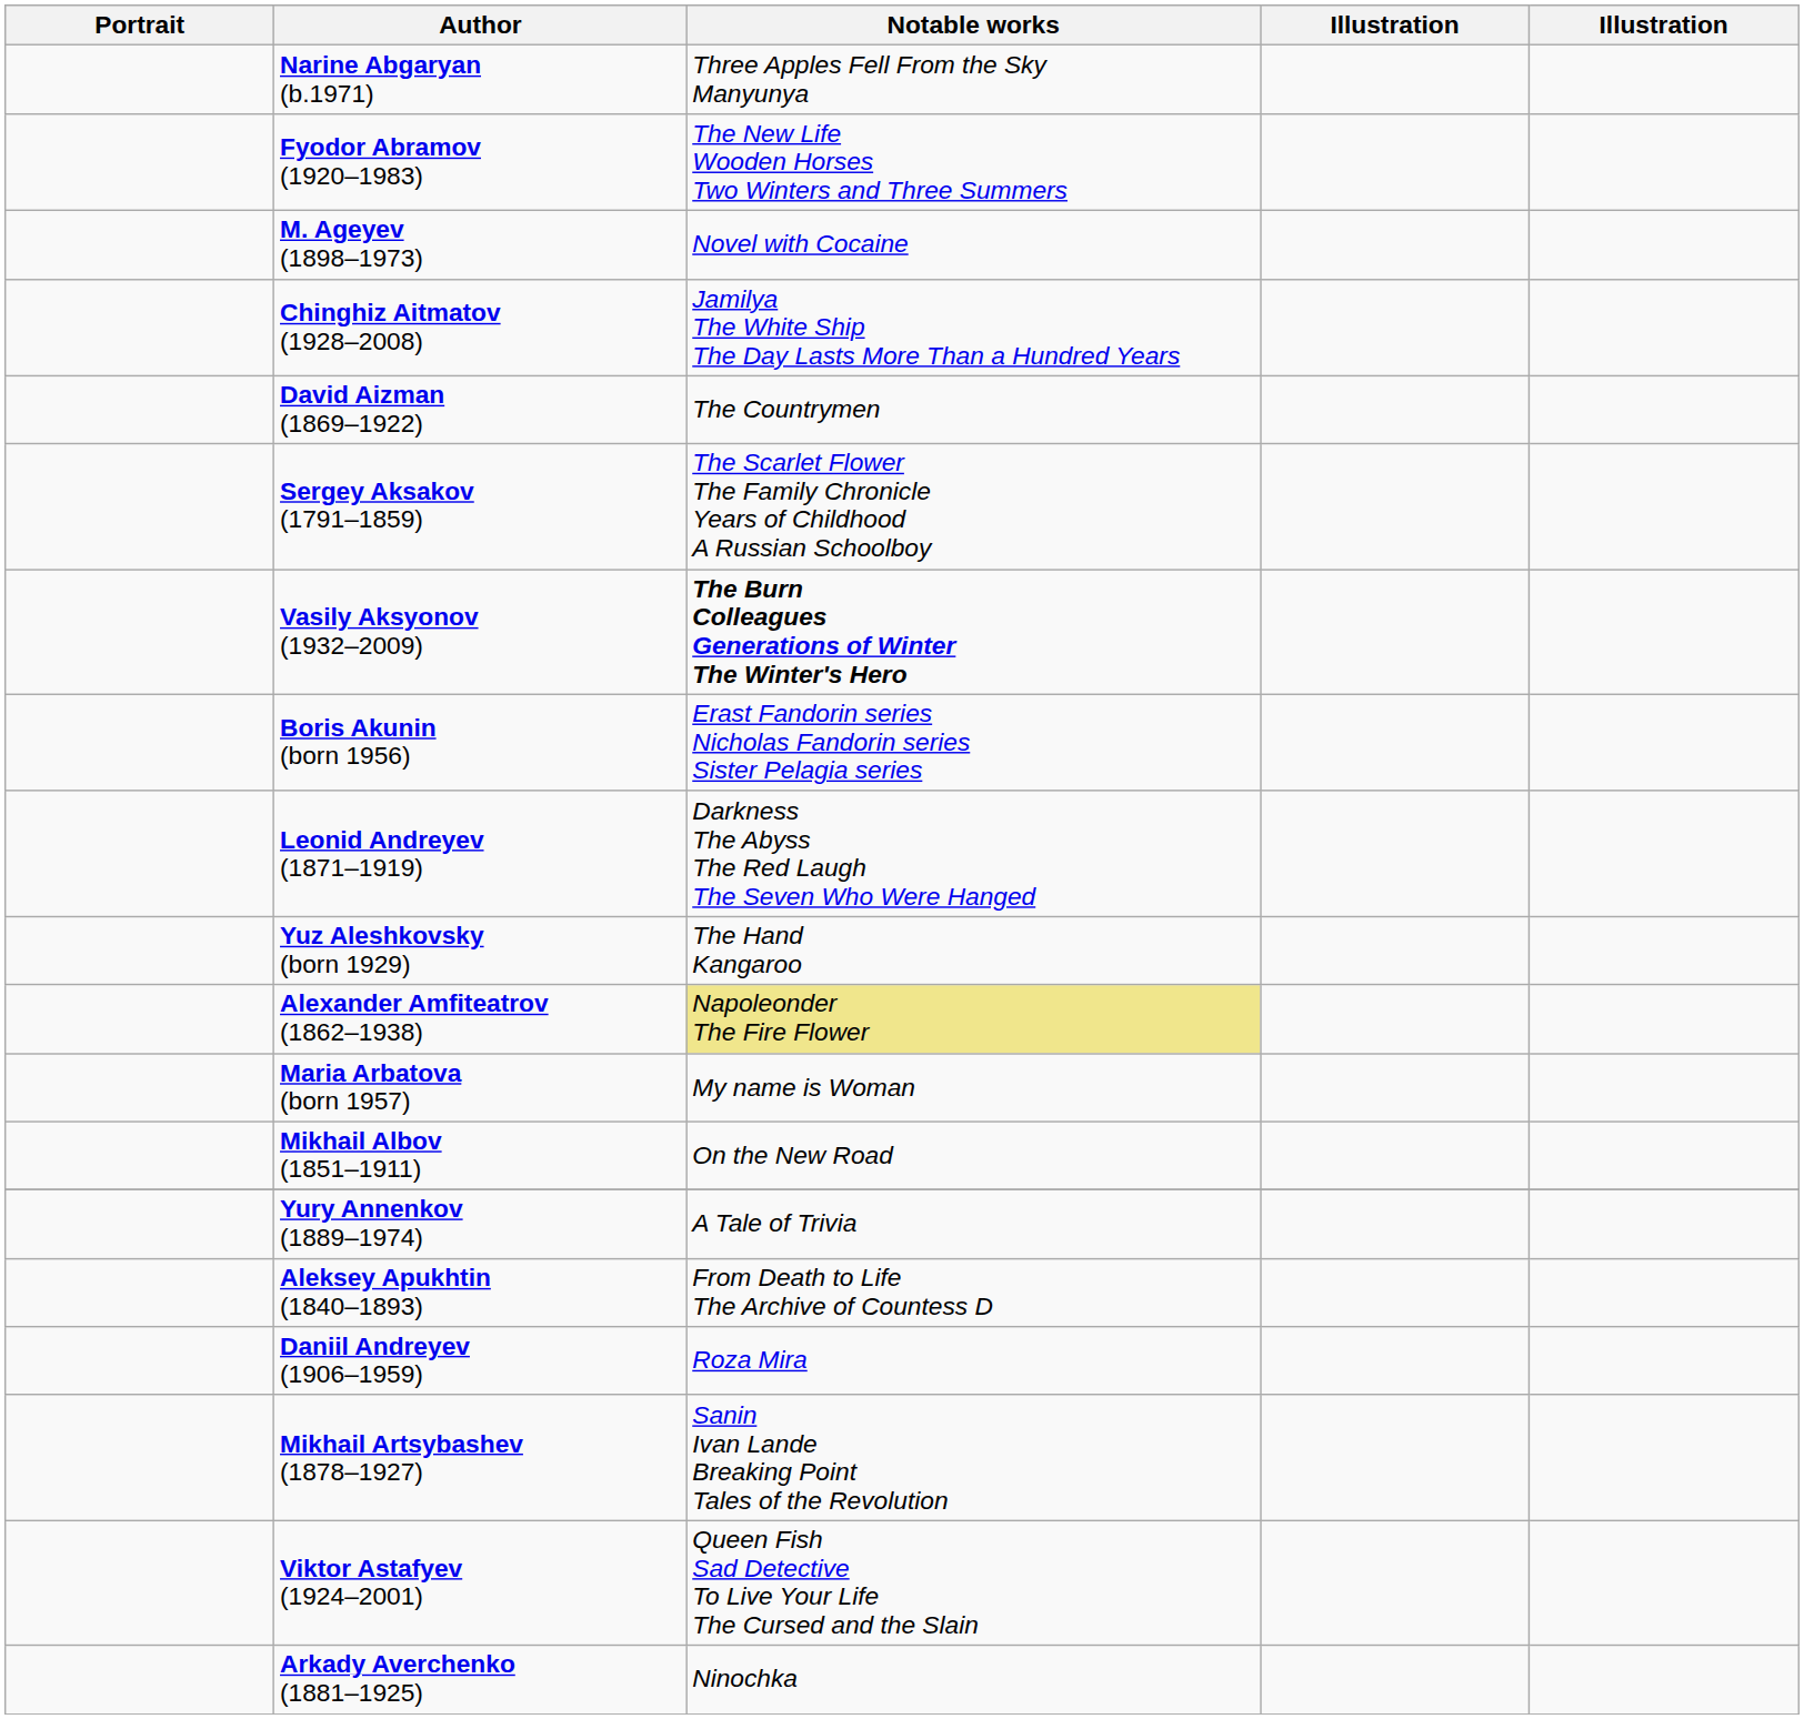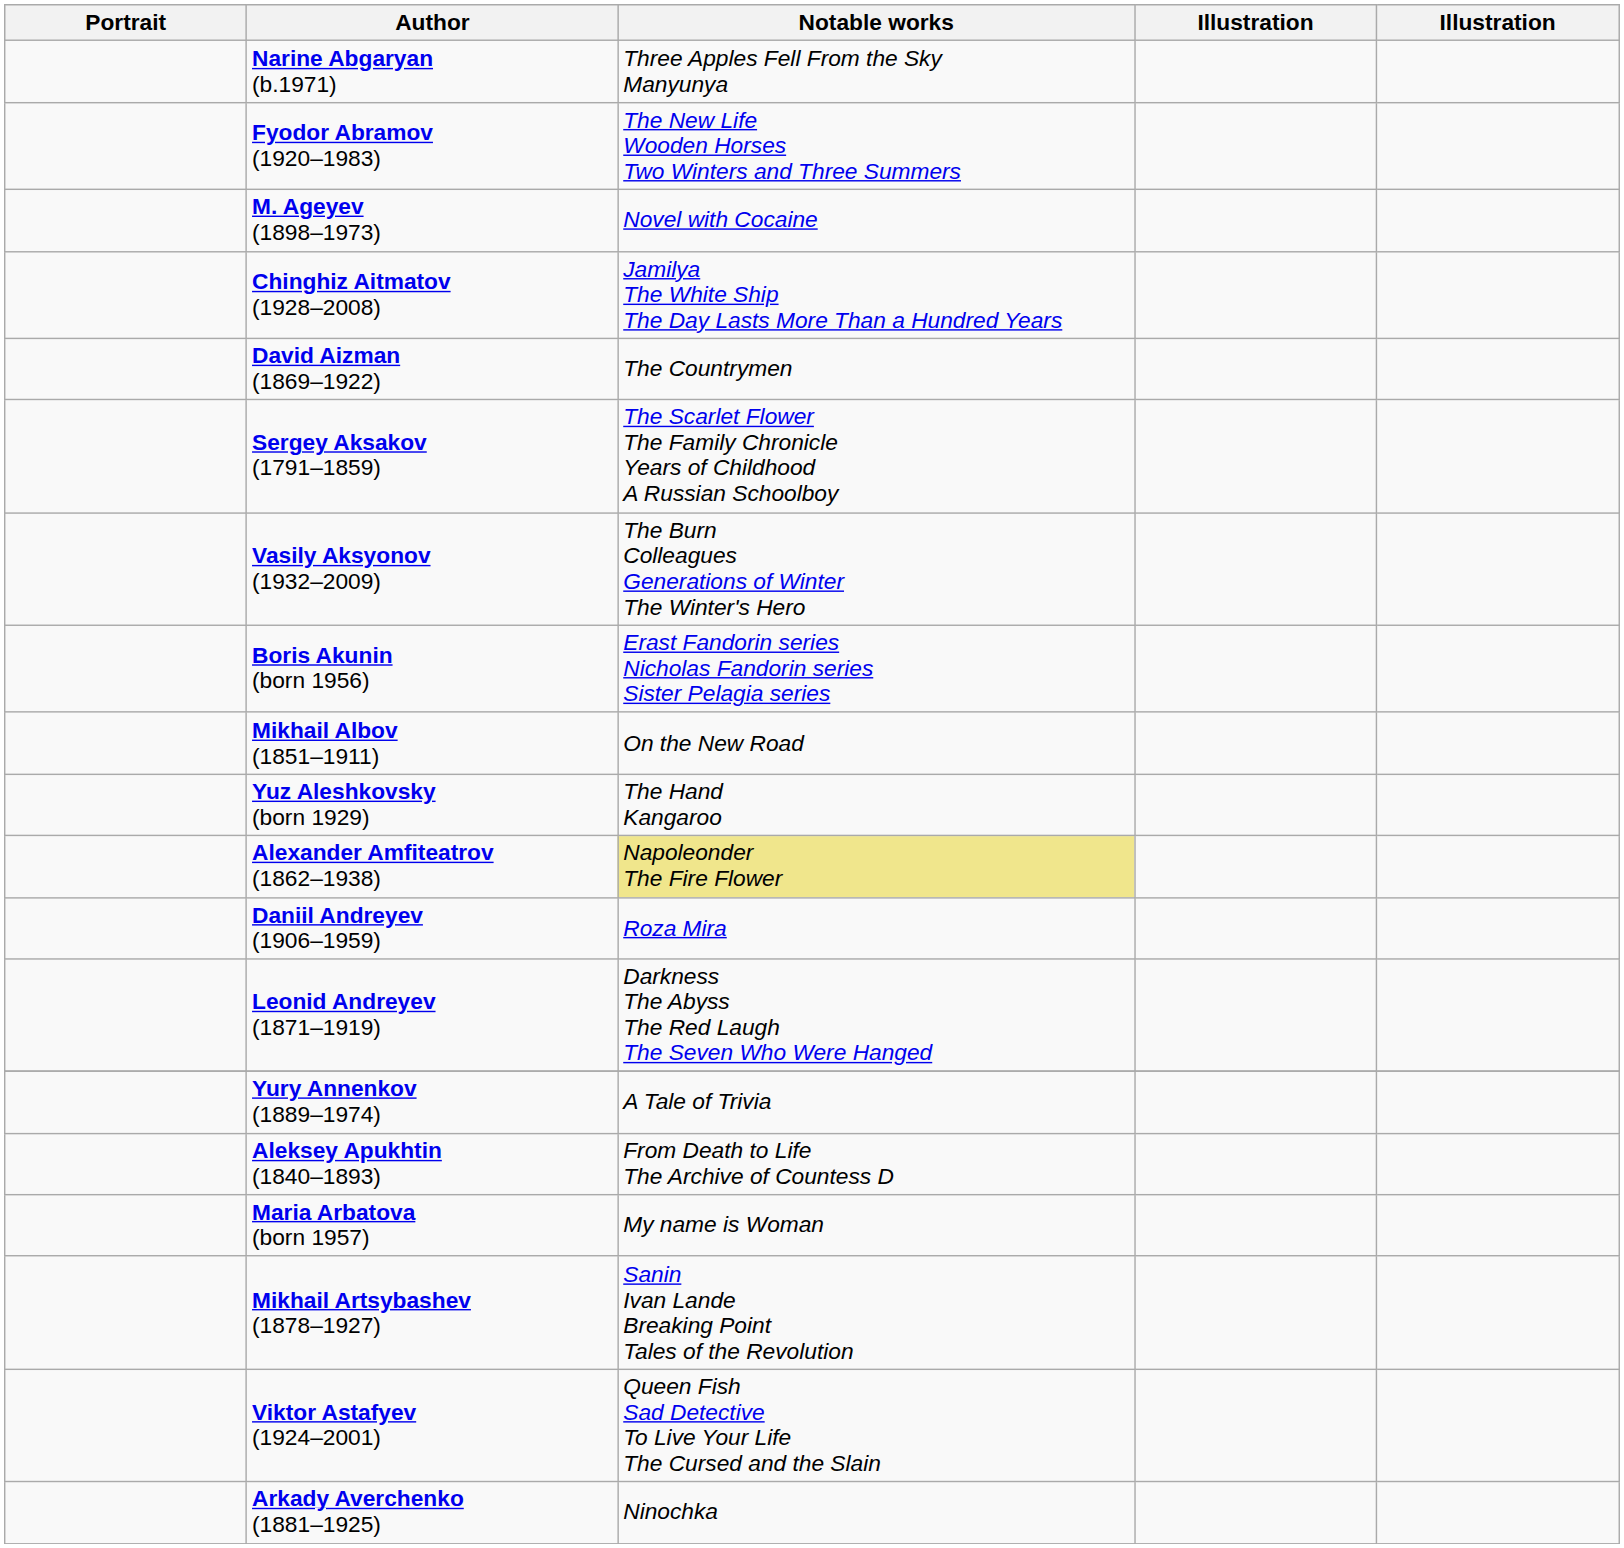Vasily Aksyonov (1932–2009) | Notable works: bold -> normal
rows swapped: Mikhail Albov (1851–1911) <-> Leonid Andreyev (1871–1919)
rows swapped: Daniil Andreyev (1906–1959) <-> Maria Arbatova (born 1957)
